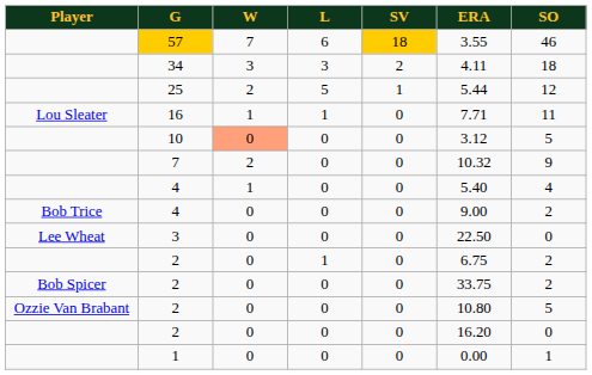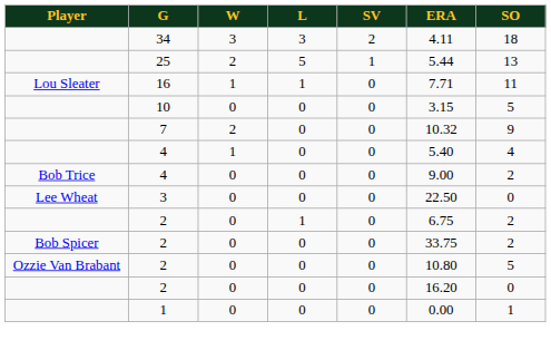- row: 57 | 7 | 6 | 18 | 3.55 | 46
25 | SO: 12 -> 13
10 | W: lightsalmon background -> no background
10 | ERA: 3.12 -> 3.15
